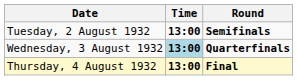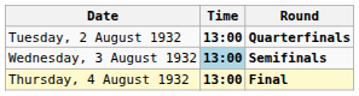Tuesday, 2 August 1932 | Round: Semifinals -> Quarterfinals
Wednesday, 3 August 1932 | Round: Quarterfinals -> Semifinals
